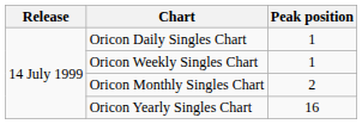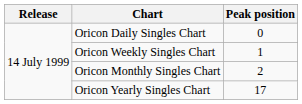Oricon Daily Singles Chart | Peak position: 1 -> 0
Oricon Yearly Singles Chart | Peak position: 16 -> 17
